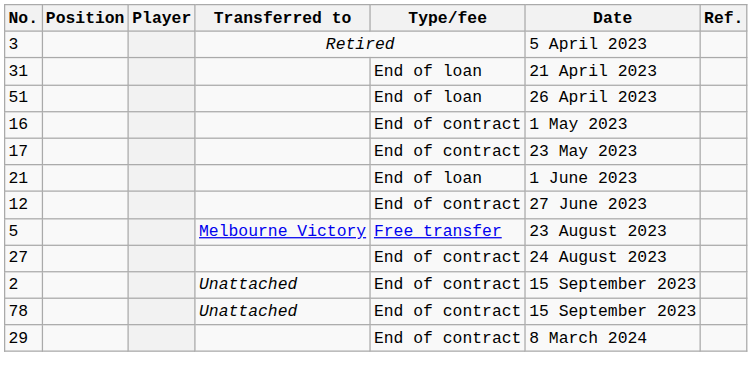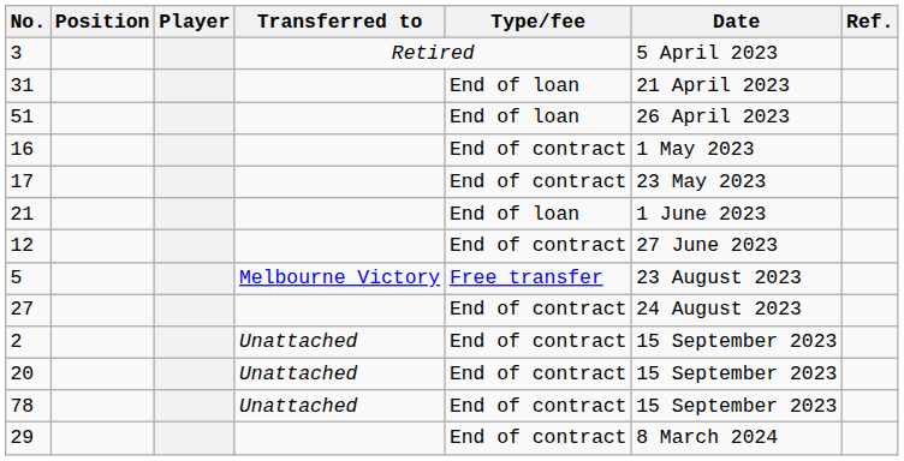+ row: 20 | Unattached | End of contract | 15 September 2023
